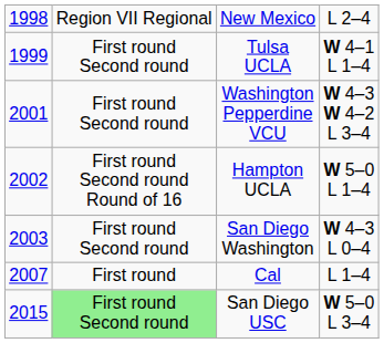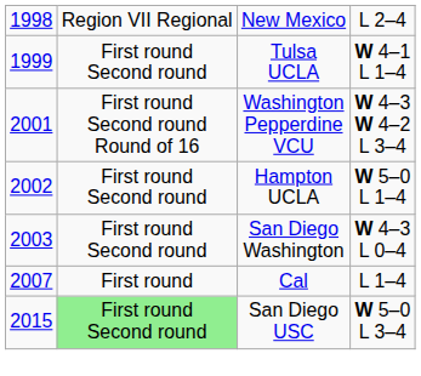Washington Pepperdine VCU | column 2: First round Second round -> First round Second round Round of 16
Hampton UCLA | column 2: First round Second round Round of 16 -> First round Second round
